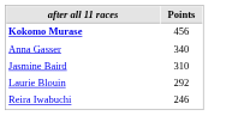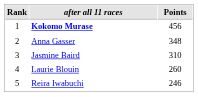+ column: Rank | 1 | 2 | 3 | 4 | 5
Anna Gasser | Points: 340 -> 348
Laurie Blouin | Points: 292 -> 260
